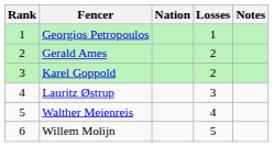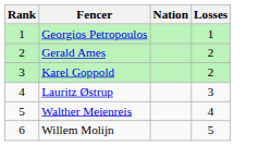- column: Notes
